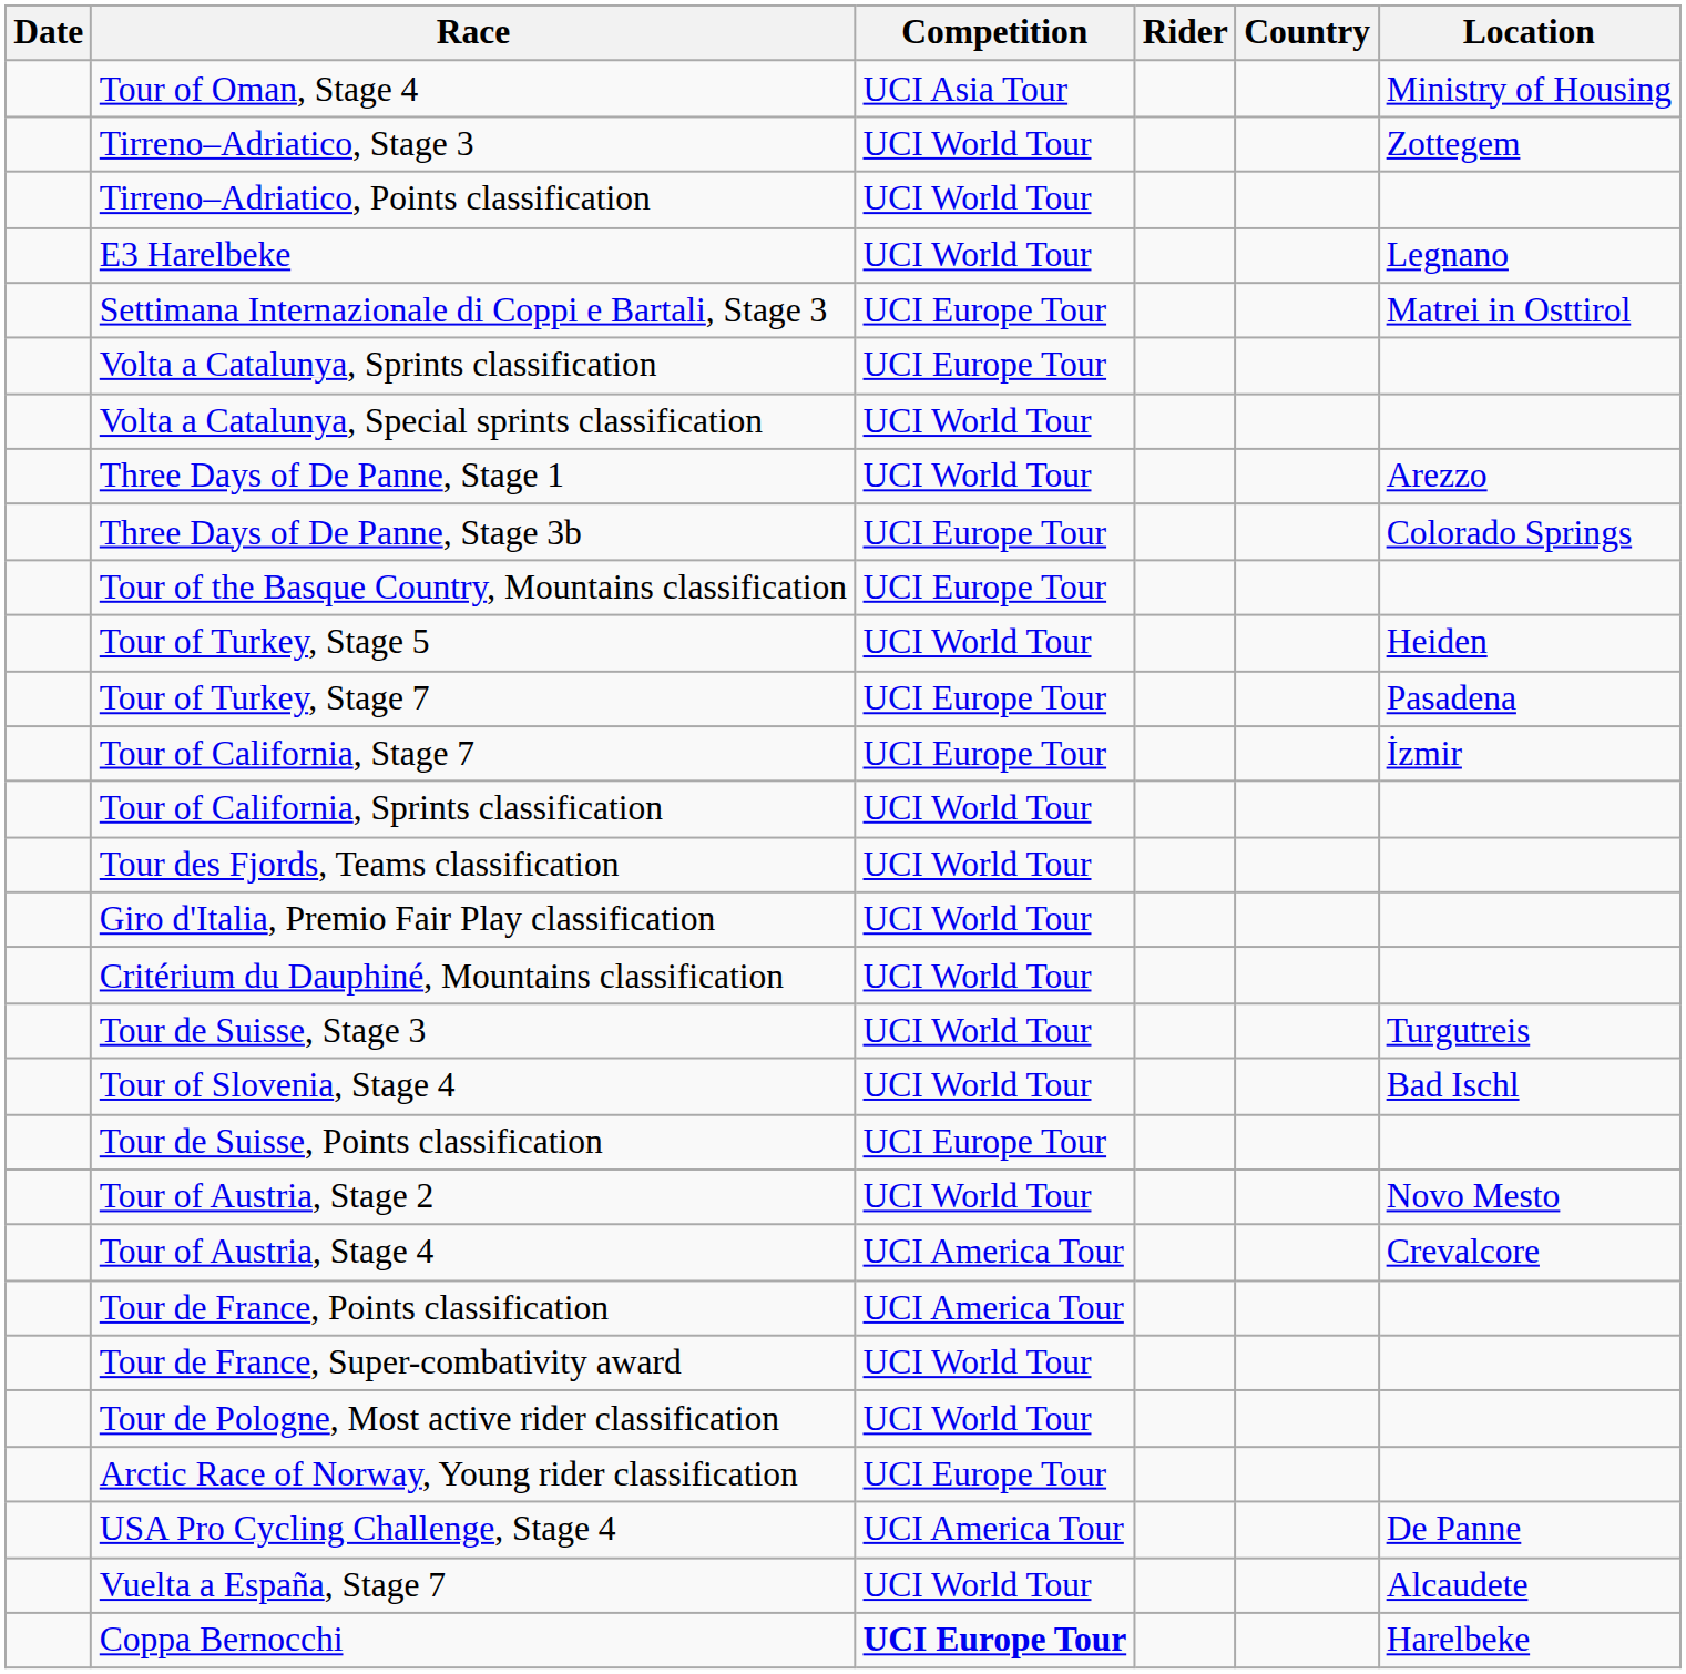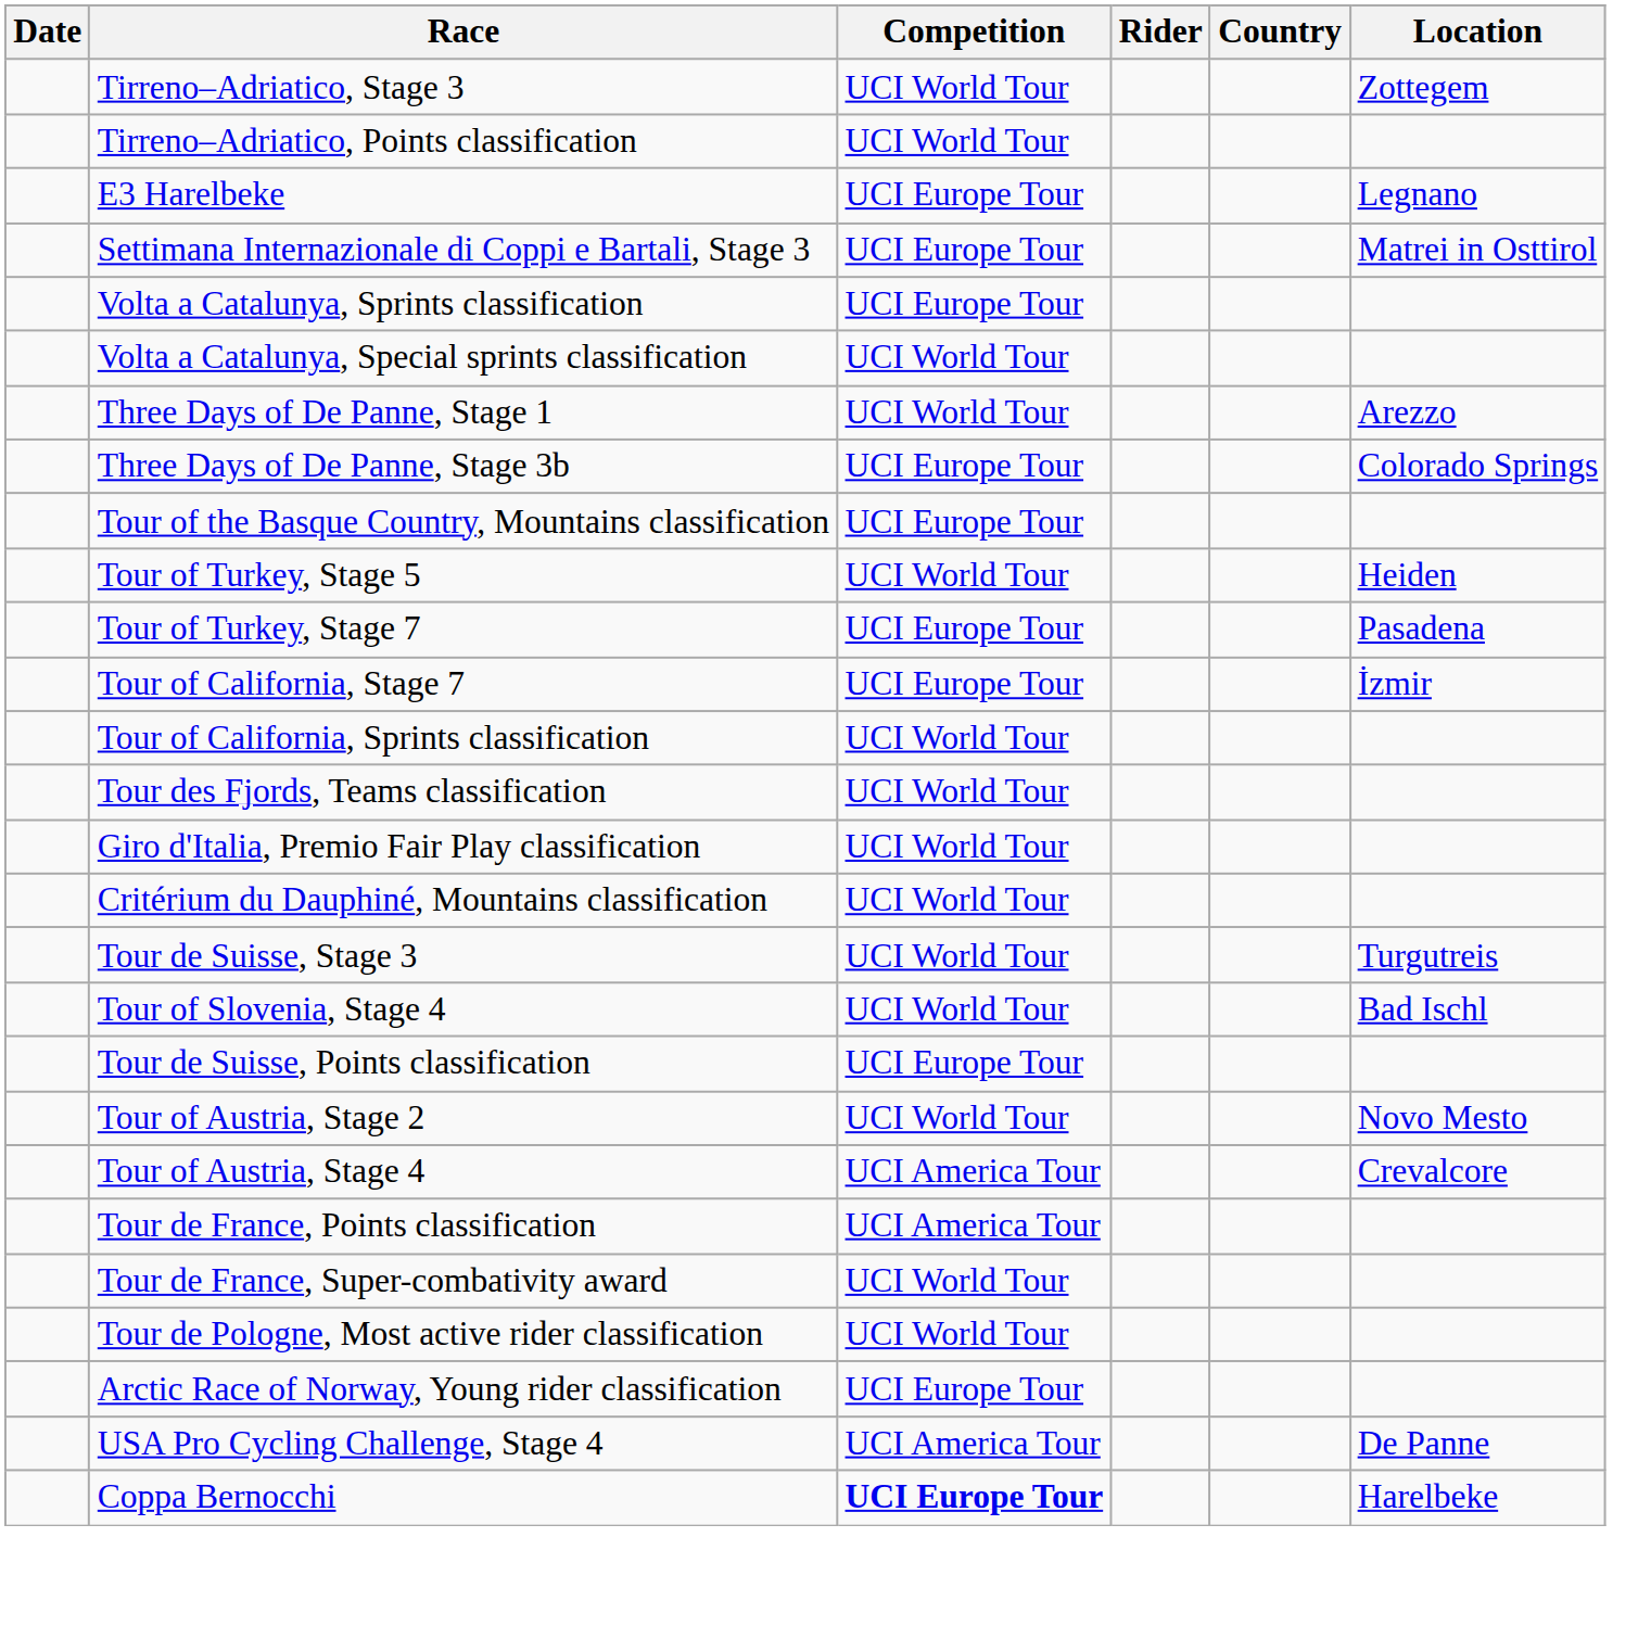- row: Tour of Oman, Stage 4 | UCI Asia Tour | Ministry of Housing
E3 Harelbeke | Competition: UCI World Tour -> UCI Europe Tour
- row: Vuelta a España, Stage 7 | UCI World Tour | Alcaudete
